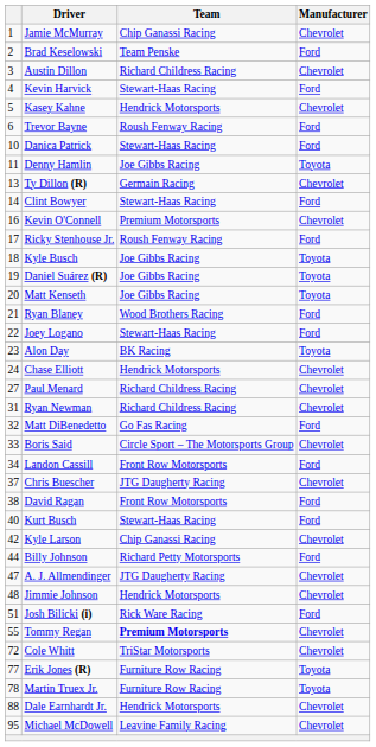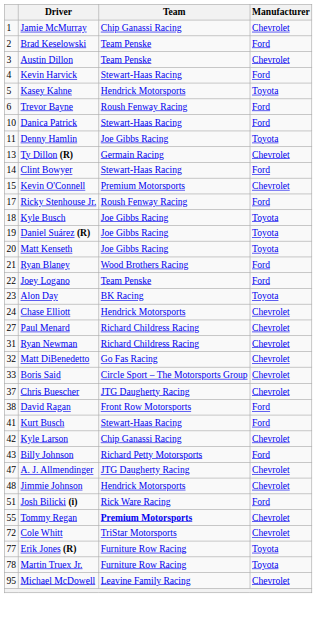Austin Dillon | Team: Richard Childress Racing -> Team Penske
Kasey Kahne | Manufacturer: Chevrolet -> Toyota
Kevin O'Connell | column 1: 16 -> 15
Joey Logano | Team: Stewart-Haas Racing -> Team Penske
Matt DiBenedetto | Manufacturer: Ford -> Chevrolet
- row: 34 | Landon Cassill | Front Row Motorsports | Ford
Kurt Busch | column 1: 40 -> 41
Billy Johnson | column 1: 44 -> 43
- row: 88 | Dale Earnhardt Jr. | Hendrick Motorsports | Chevrolet
